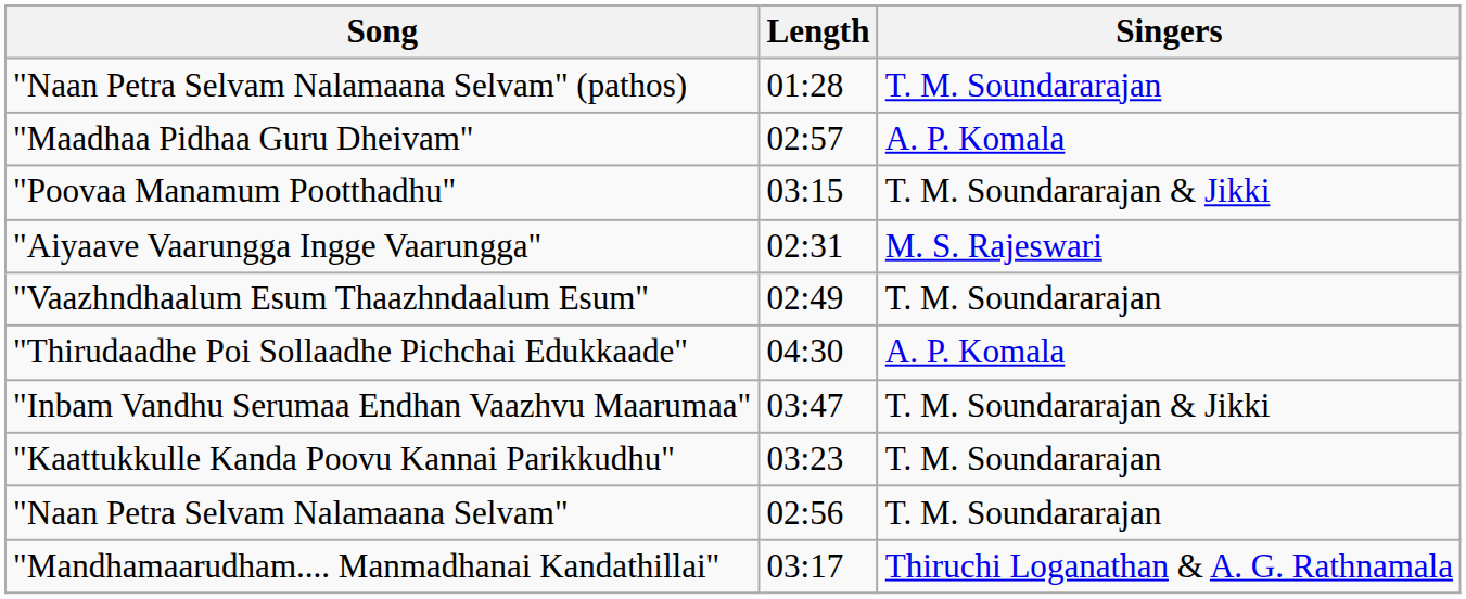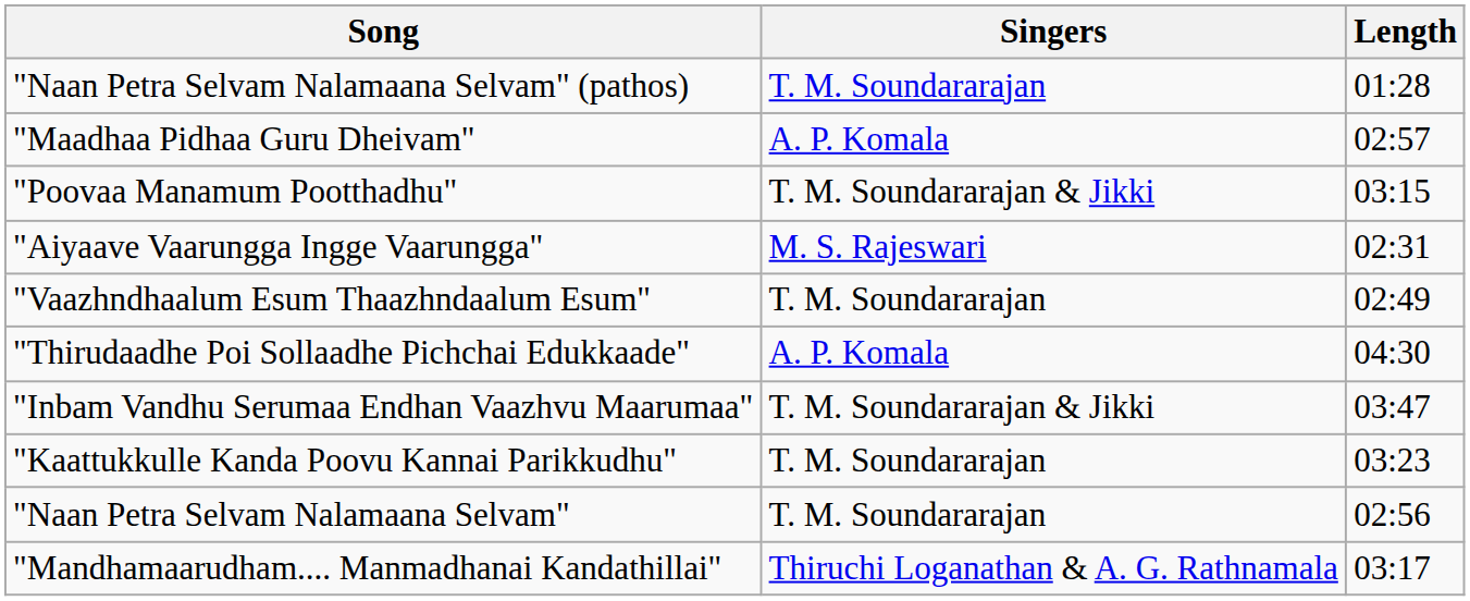columns swapped: Singers <-> Length
